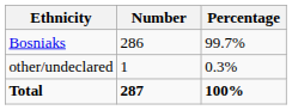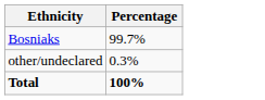- column: Number | 286 | 1 | 287
